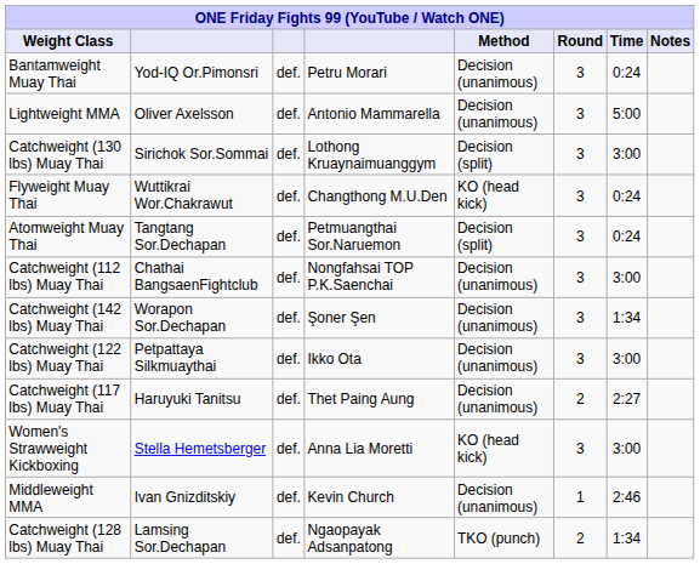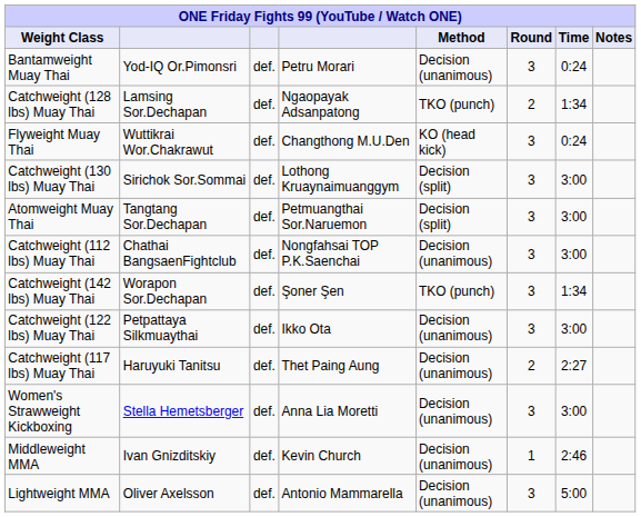rows swapped: Catchweight (128 lbs) Muay Thai <-> Lightweight MMA
rows swapped: Catchweight (130 lbs) Muay Thai <-> Flyweight Muay Thai
Atomweight Muay Thai | Time: 0:24 -> 3:00
Catchweight (142 lbs) Muay Thai | Method: Decision (unanimous) -> TKO (punch)
Women's Strawweight Kickboxing | Method: KO (head kick) -> Decision (unanimous)
